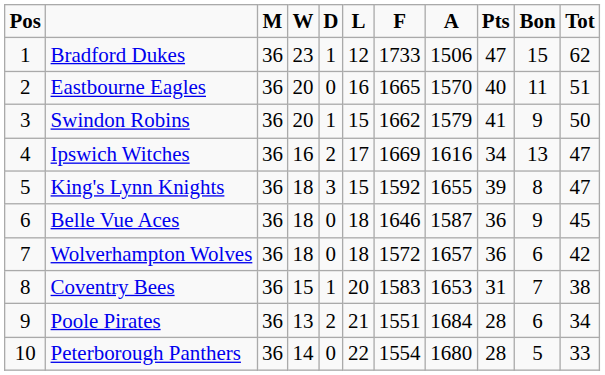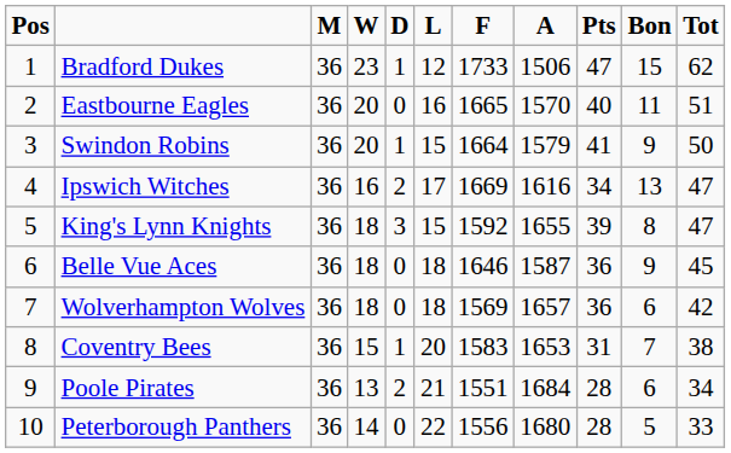Swindon Robins | F: 1662 -> 1664
Wolverhampton Wolves | F: 1572 -> 1569
Peterborough Panthers | F: 1554 -> 1556
